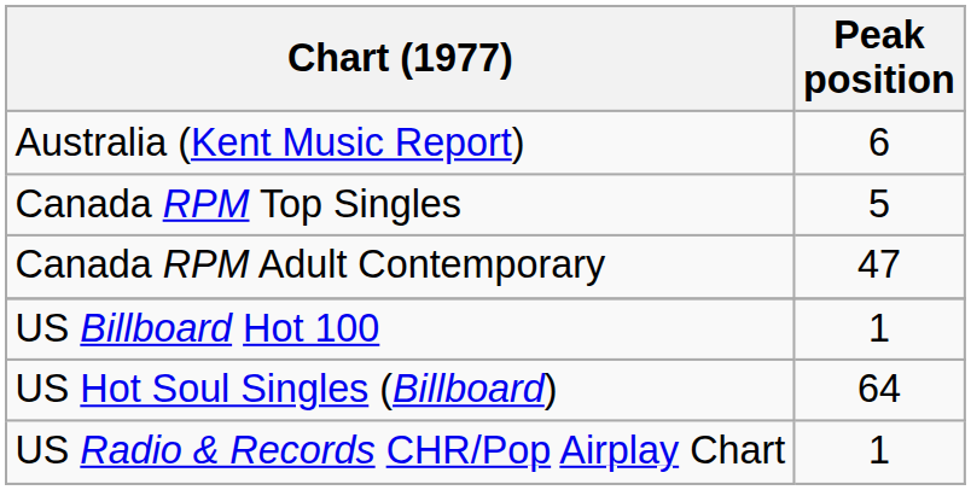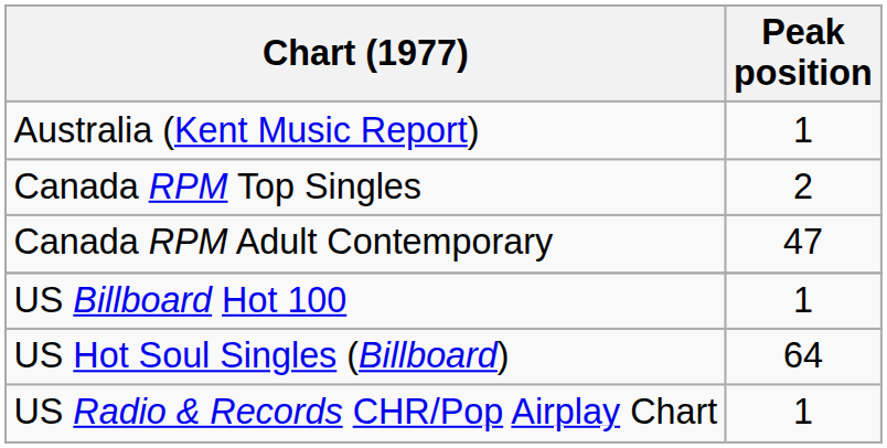Australia (Kent Music Report) | Peak position: 6 -> 1
Canada RPM Top Singles | Peak position: 5 -> 2
